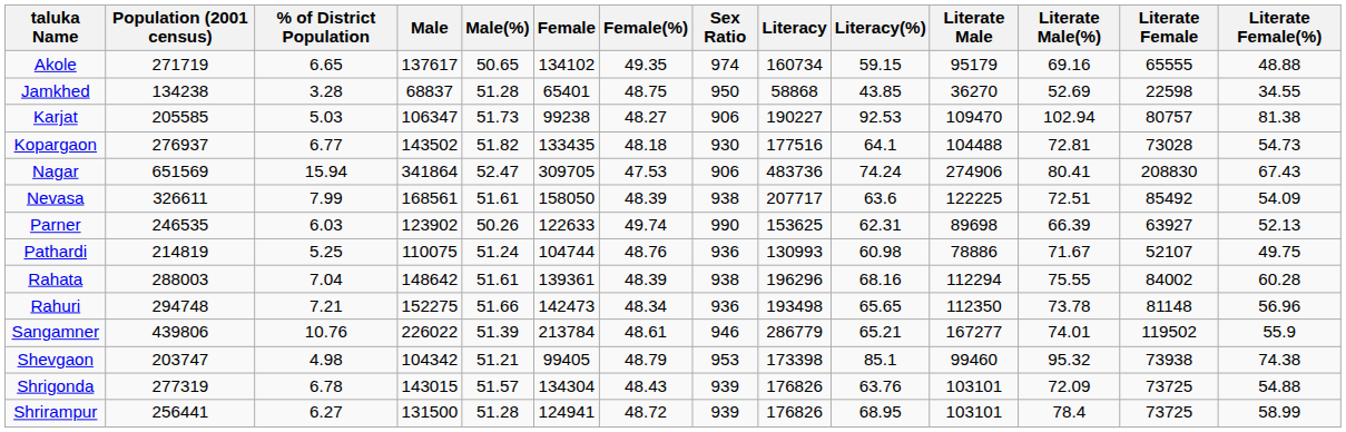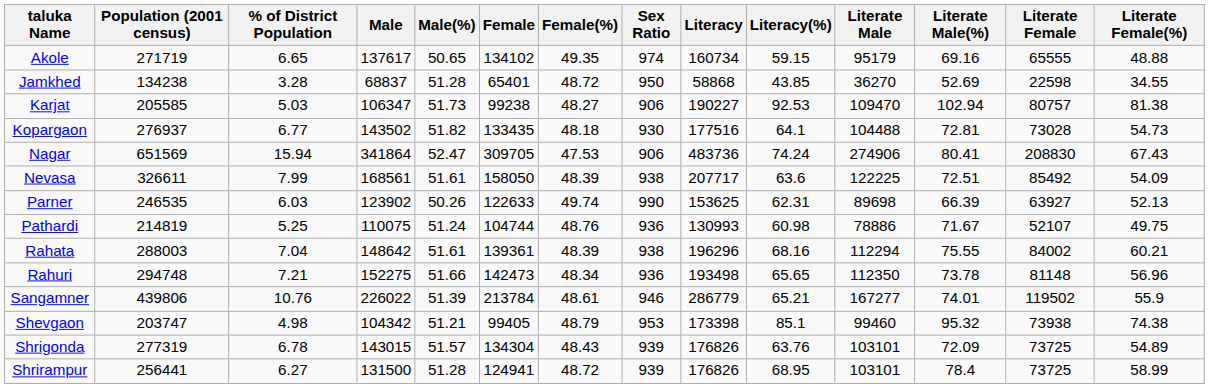Jamkhed | Female(%): 48.75 -> 48.72
Rahata | Literate Female(%): 60.28 -> 60.21
Shrigonda | Literate Female(%): 54.88 -> 54.89
